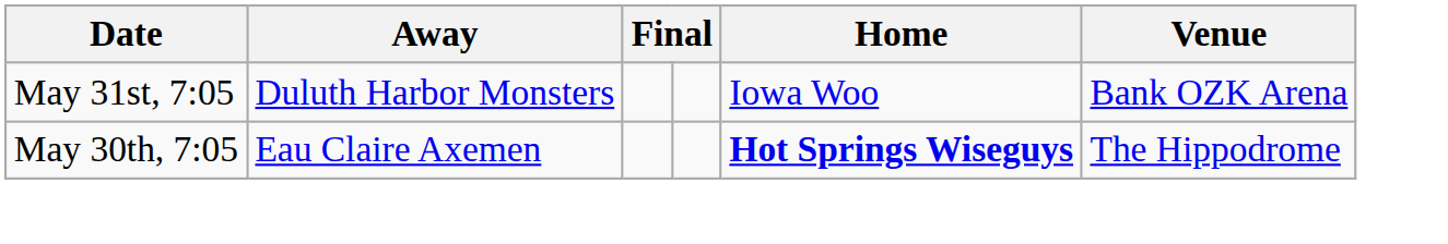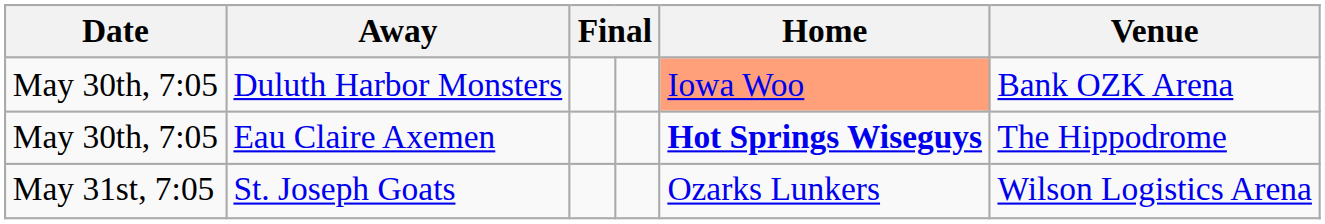Duluth Harbor Monsters | Date: May 31st, 7:05 -> May 30th, 7:05
Duluth Harbor Monsters | Home: no background -> lightsalmon background
+ row: May 31st, 7:05 | St. Joseph Goats | Ozarks Lunkers | Wilson Logistics Arena
